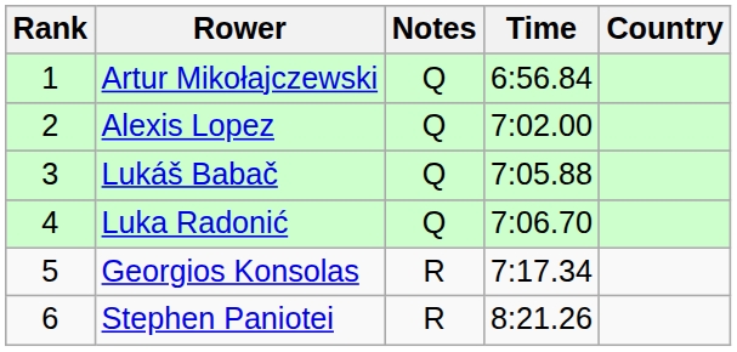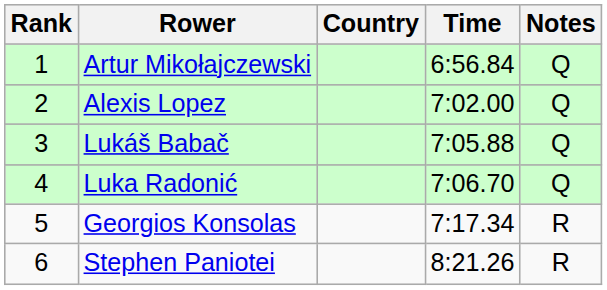columns swapped: Country <-> Notes
